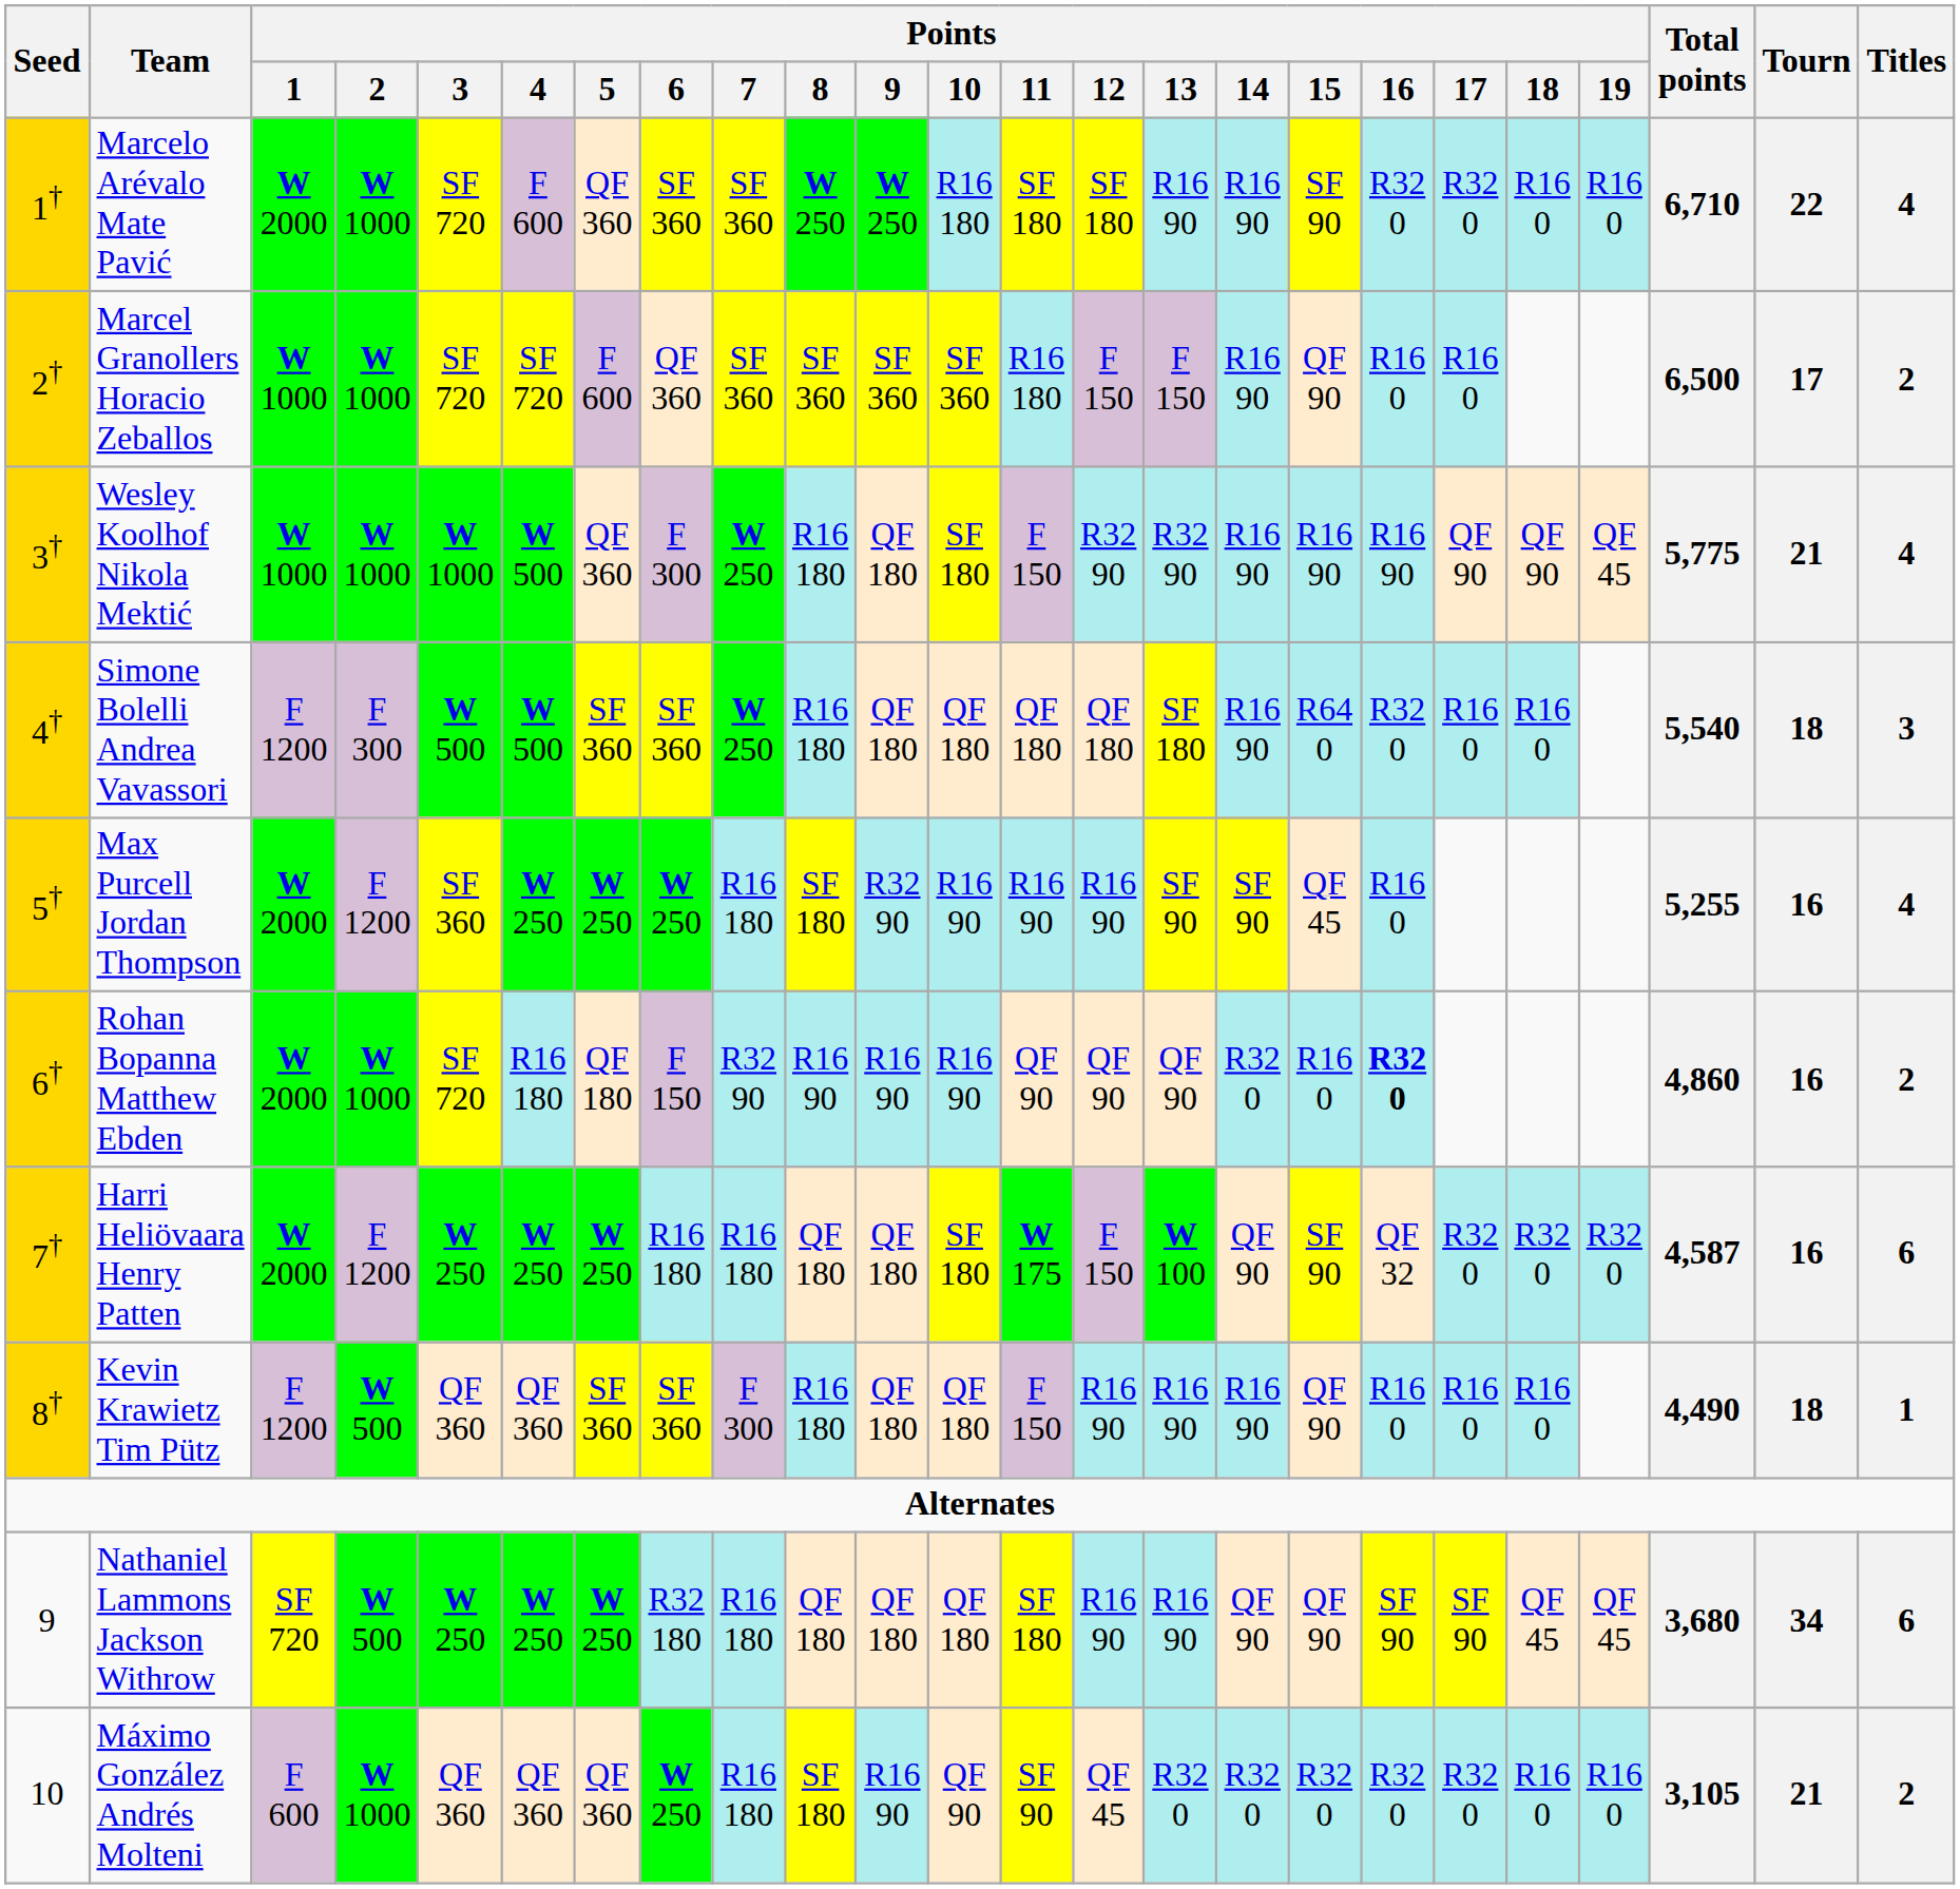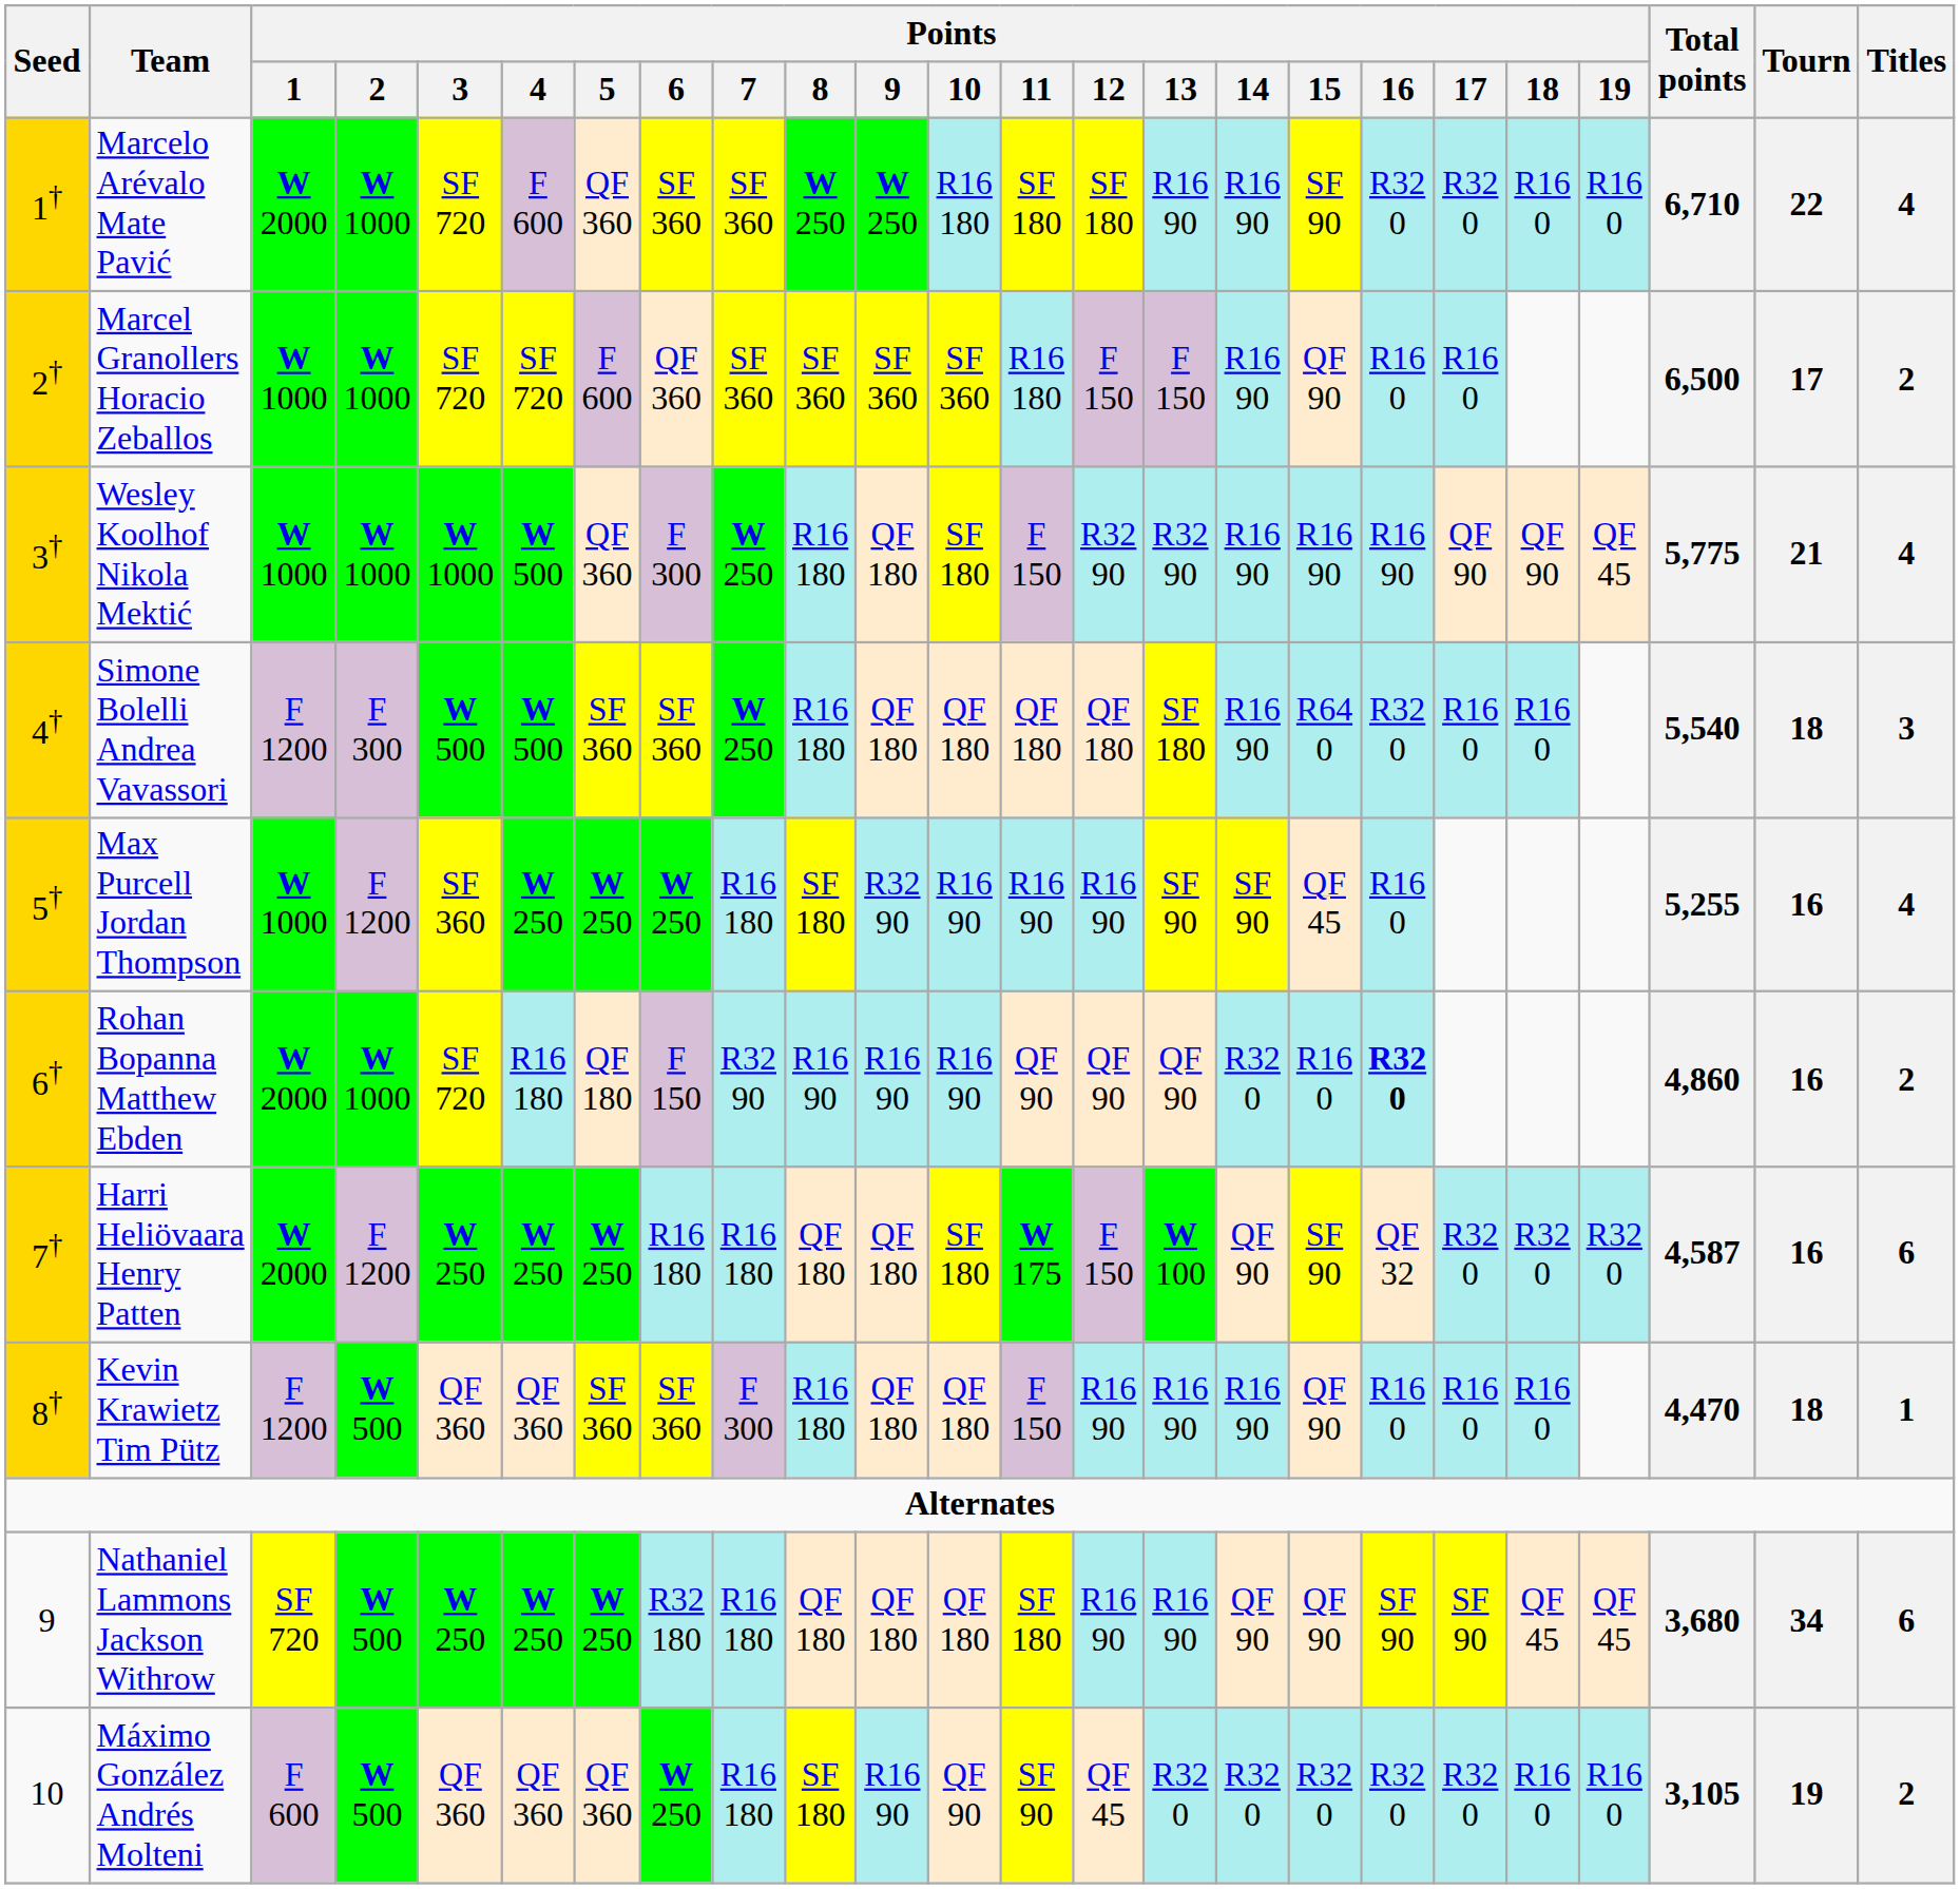Max Purcell Jordan Thompson | Points / 1: W 2000 -> W 1000
Kevin Krawietz Tim Pütz | Total points: 4,490 -> 4,470
Máximo González Andrés Molteni | Points / 2: W 1000 -> W 500
Máximo González Andrés Molteni | Tourn: 21 -> 19
